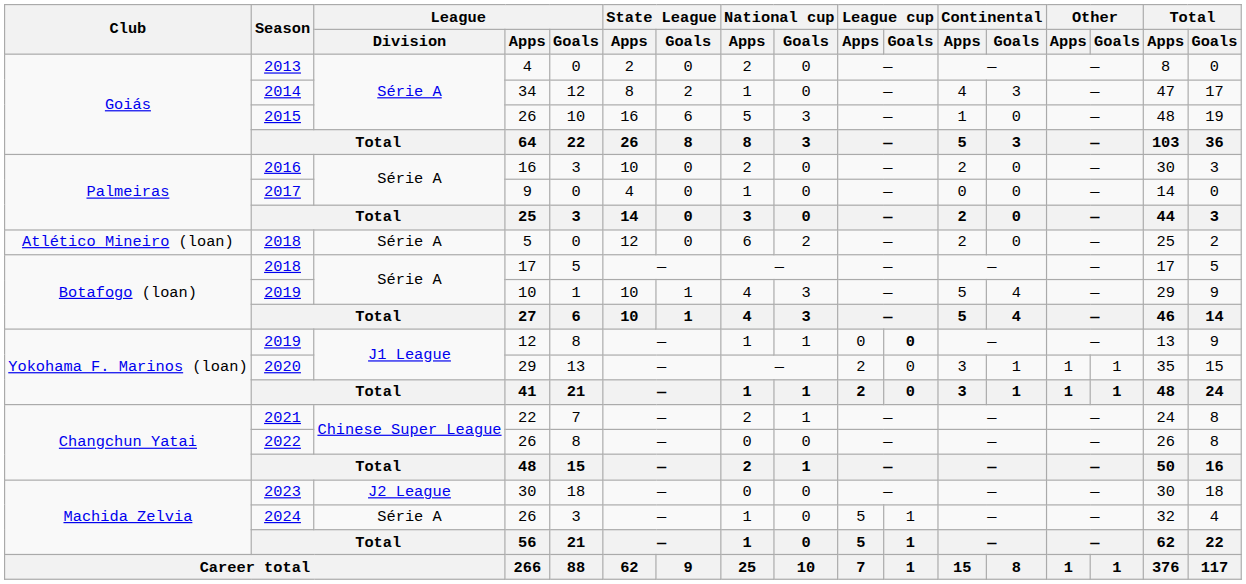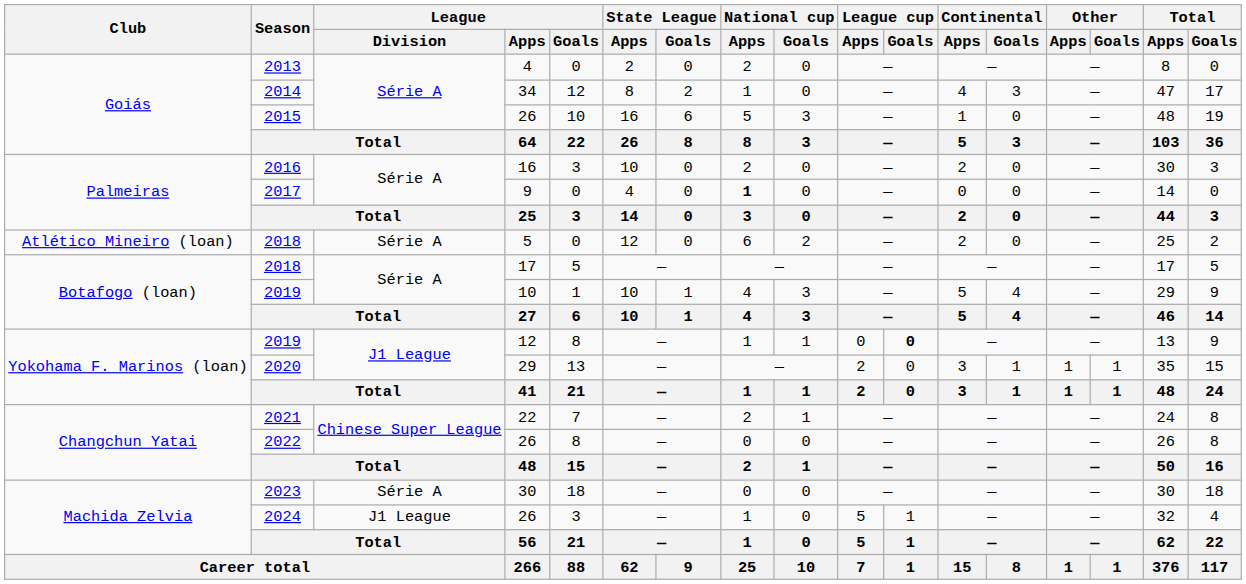2017 | National cup / Apps: normal -> bold
2023 | League / Division: J2 League -> Série A
2024 | League / Division: Série A -> J1 League
